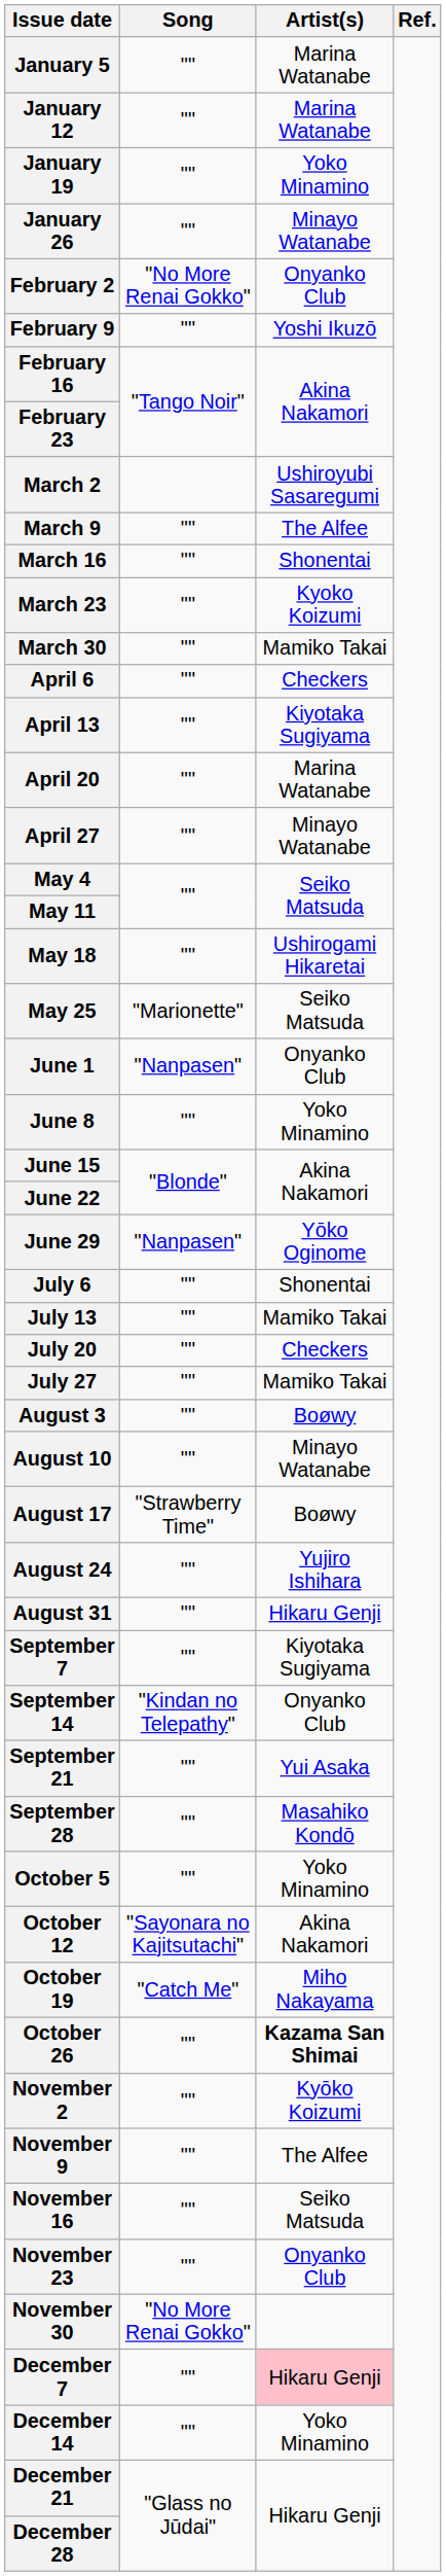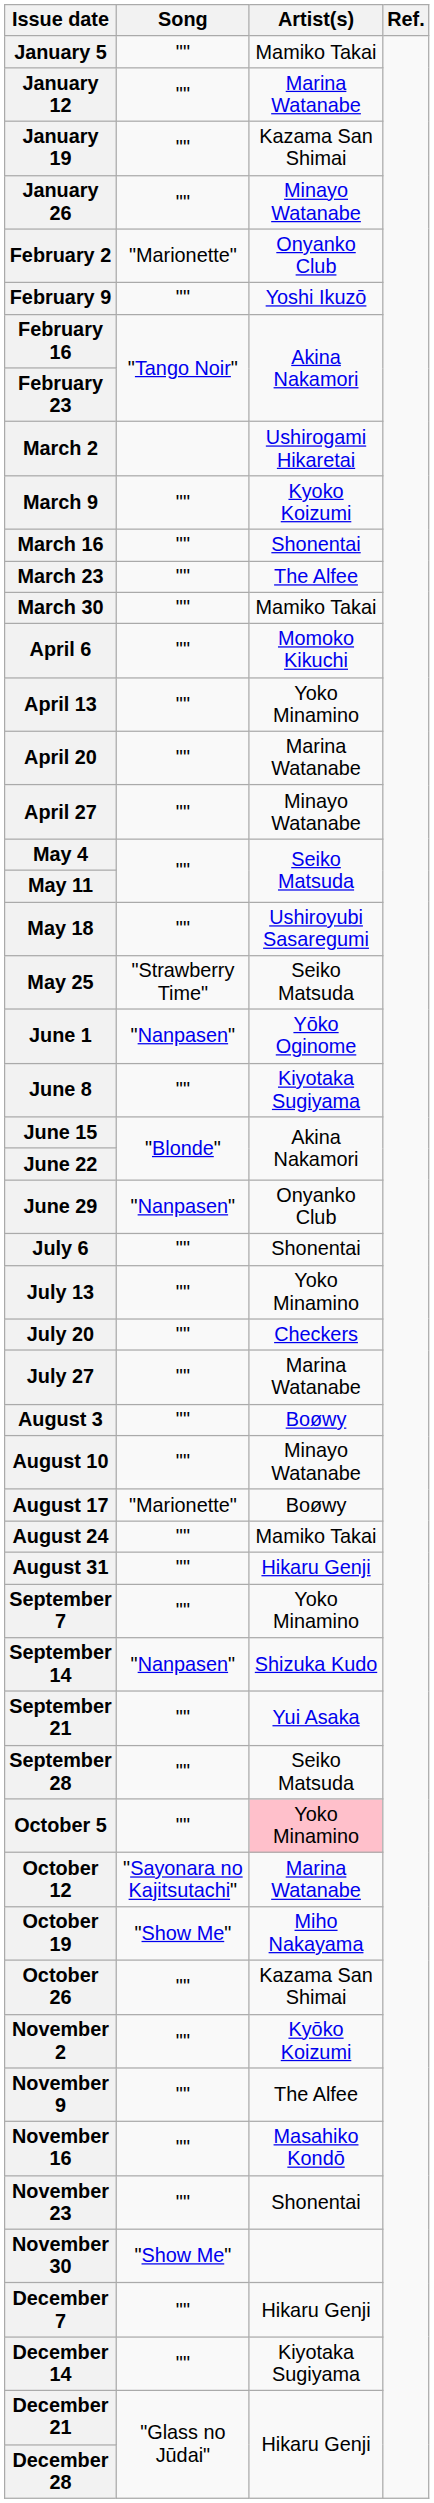January 5 | Artist(s): Marina Watanabe -> Mamiko Takai
January 19 | Artist(s): Yoko Minamino -> Kazama San Shimai
February 2 | Song: "No More Renai Gokko" -> "Marionette"
March 2 | Artist(s): Ushiroyubi Sasaregumi -> Ushirogami Hikaretai
March 9 | Artist(s): The Alfee -> Kyoko Koizumi
March 23 | Artist(s): Kyoko Koizumi -> The Alfee
April 6 | Artist(s): Checkers -> Momoko Kikuchi
April 13 | Artist(s): Kiyotaka Sugiyama -> Yoko Minamino
May 18 | Artist(s): Ushirogami Hikaretai -> Ushiroyubi Sasaregumi
May 25 | Song: "Marionette" -> "Strawberry Time"
June 1 | Artist(s): Onyanko Club -> Yōko Oginome
June 8 | Artist(s): Yoko Minamino -> Kiyotaka Sugiyama
June 29 | Artist(s): Yōko Oginome -> Onyanko Club
July 13 | Artist(s): Mamiko Takai -> Yoko Minamino
July 27 | Artist(s): Mamiko Takai -> Marina Watanabe
August 17 | Song: "Strawberry Time" -> "Marionette"
August 24 | Artist(s): Yujiro Ishihara -> Mamiko Takai
September 7 | Artist(s): Kiyotaka Sugiyama -> Yoko Minamino
September 14 | Song: "Kindan no Telepathy" -> "Nanpasen"
September 14 | Artist(s): Onyanko Club -> Shizuka Kudo
September 28 | Artist(s): Masahiko Kondō -> Seiko Matsuda
October 5 | Artist(s): no background -> pink background
October 12 | Artist(s): Akina Nakamori -> Marina Watanabe
October 19 | Song: "Catch Me" -> "Show Me"
October 26 | Artist(s): bold -> normal
November 16 | Artist(s): Seiko Matsuda -> Masahiko Kondō
November 23 | Artist(s): Onyanko Club -> Shonentai
November 30 | Song: "No More Renai Gokko" -> "Show Me"
December 7 | Artist(s): pink background -> no background
December 14 | Artist(s): Yoko Minamino -> Kiyotaka Sugiyama
